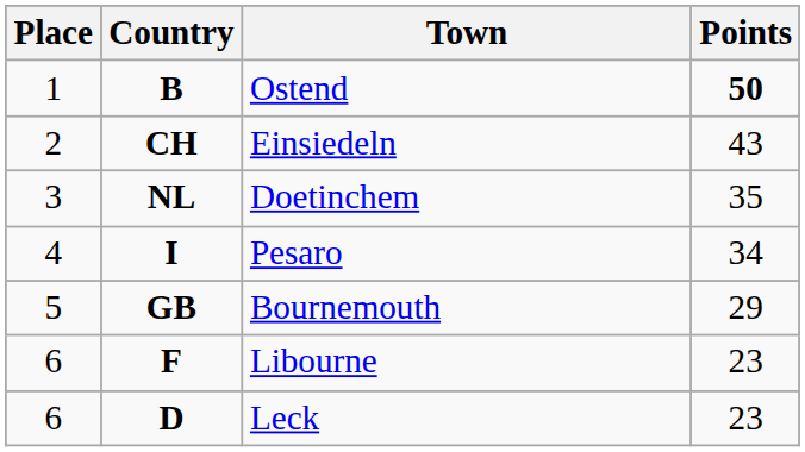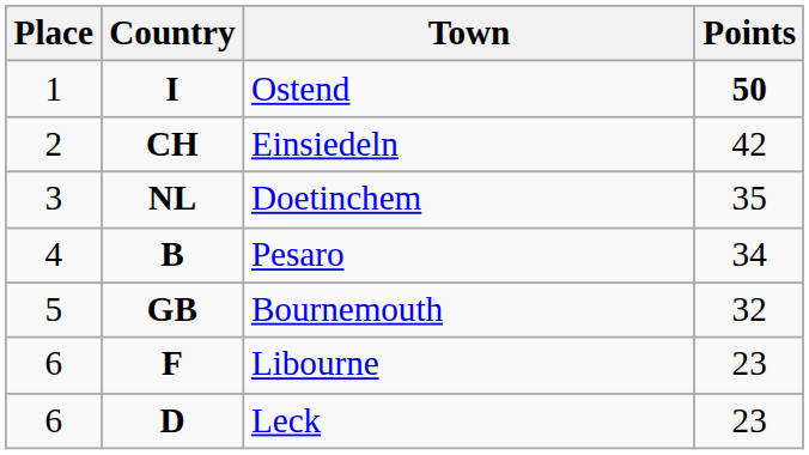Ostend | Country: B -> I
Einsiedeln | Points: 43 -> 42
Pesaro | Country: I -> B
Bournemouth | Points: 29 -> 32
